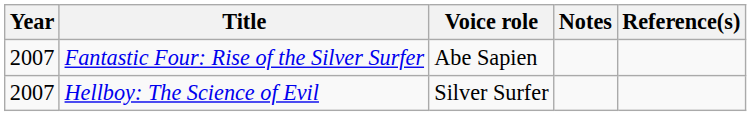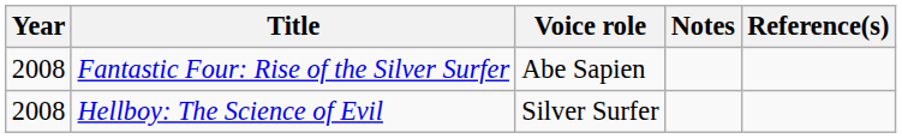Fantastic Four: Rise of the Silver Surfer | Year: 2007 -> 2008
Hellboy: The Science of Evil | Year: 2007 -> 2008
